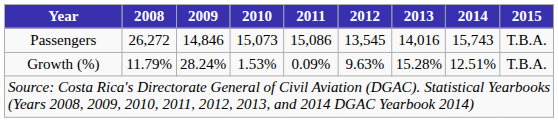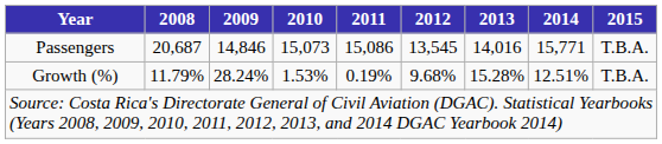Passengers | 2008: 26,272 -> 20,687
Passengers | 2014: 15,743 -> 15,771
Growth (%) | 2011: 0.09% -> 0.19%
Growth (%) | 2012: 9.63% -> 9.68%
